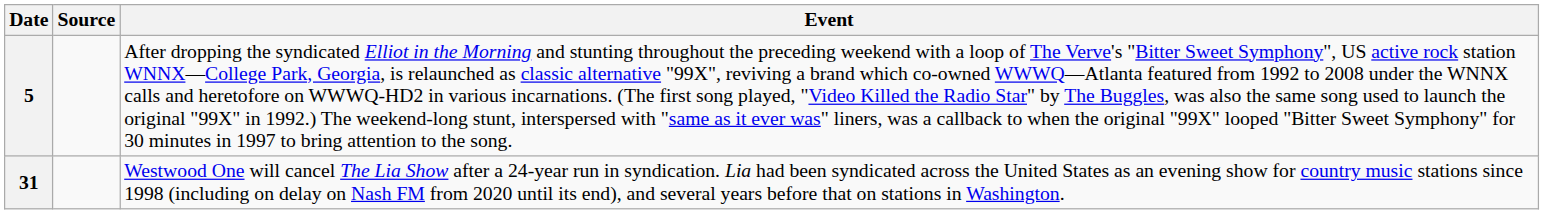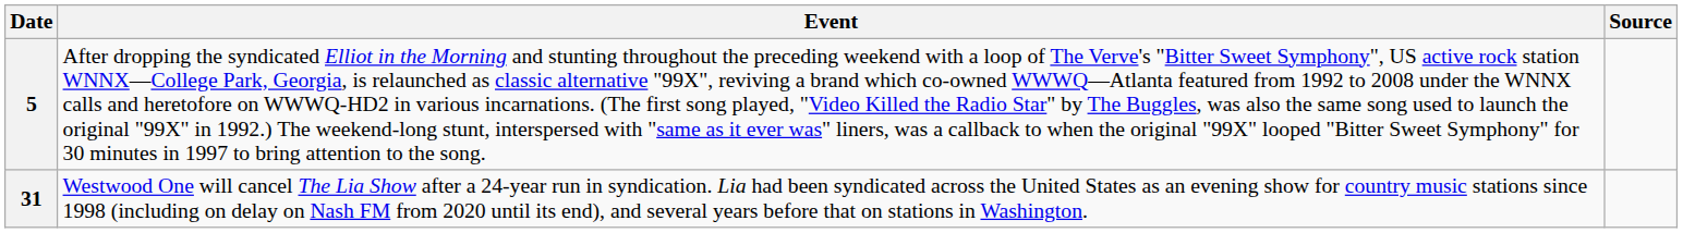columns swapped: Event <-> Source
